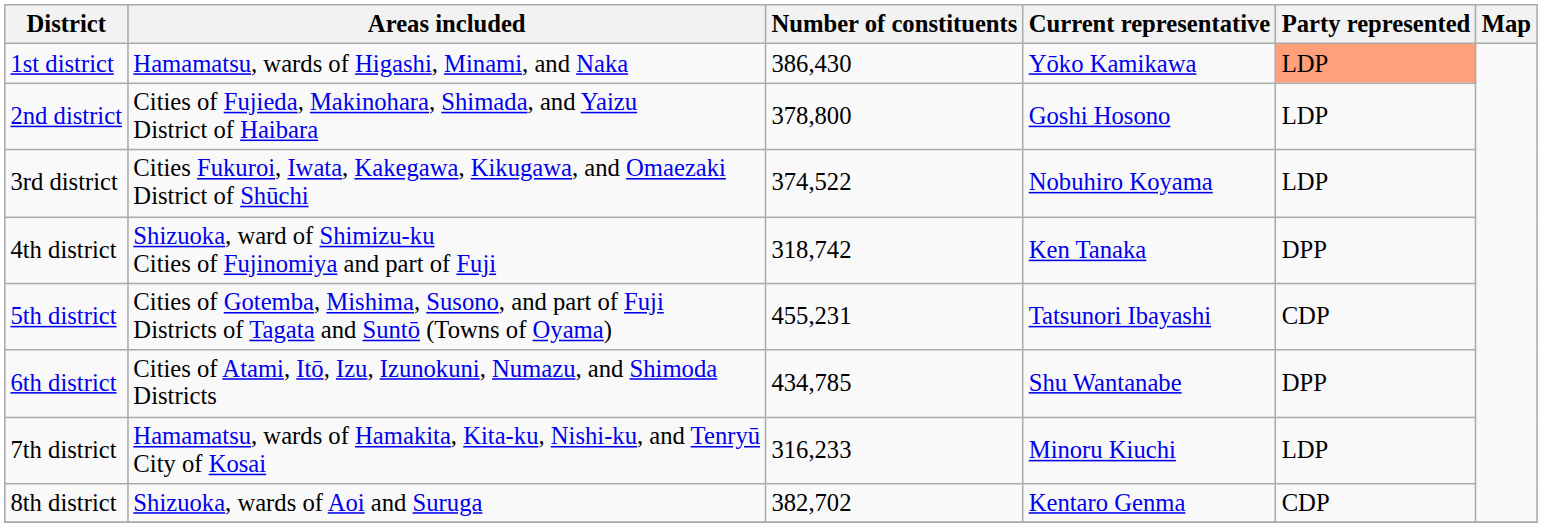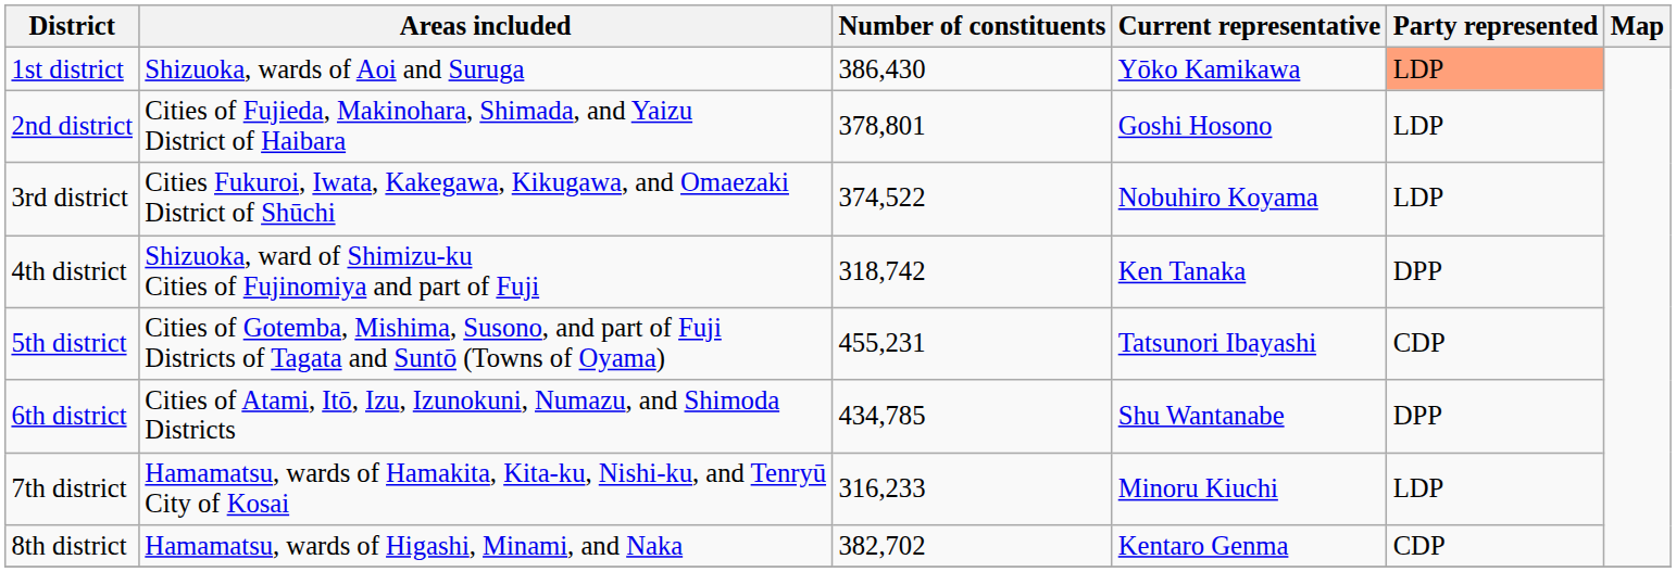1st district | Areas included: Hamamatsu, wards of Higashi, Minami, and Naka -> Shizuoka, wards of Aoi and Suruga
2nd district | Number of constituents: 378,800 -> 378,801
8th district | Areas included: Shizuoka, wards of Aoi and Suruga -> Hamamatsu, wards of Higashi, Minami, and Naka
